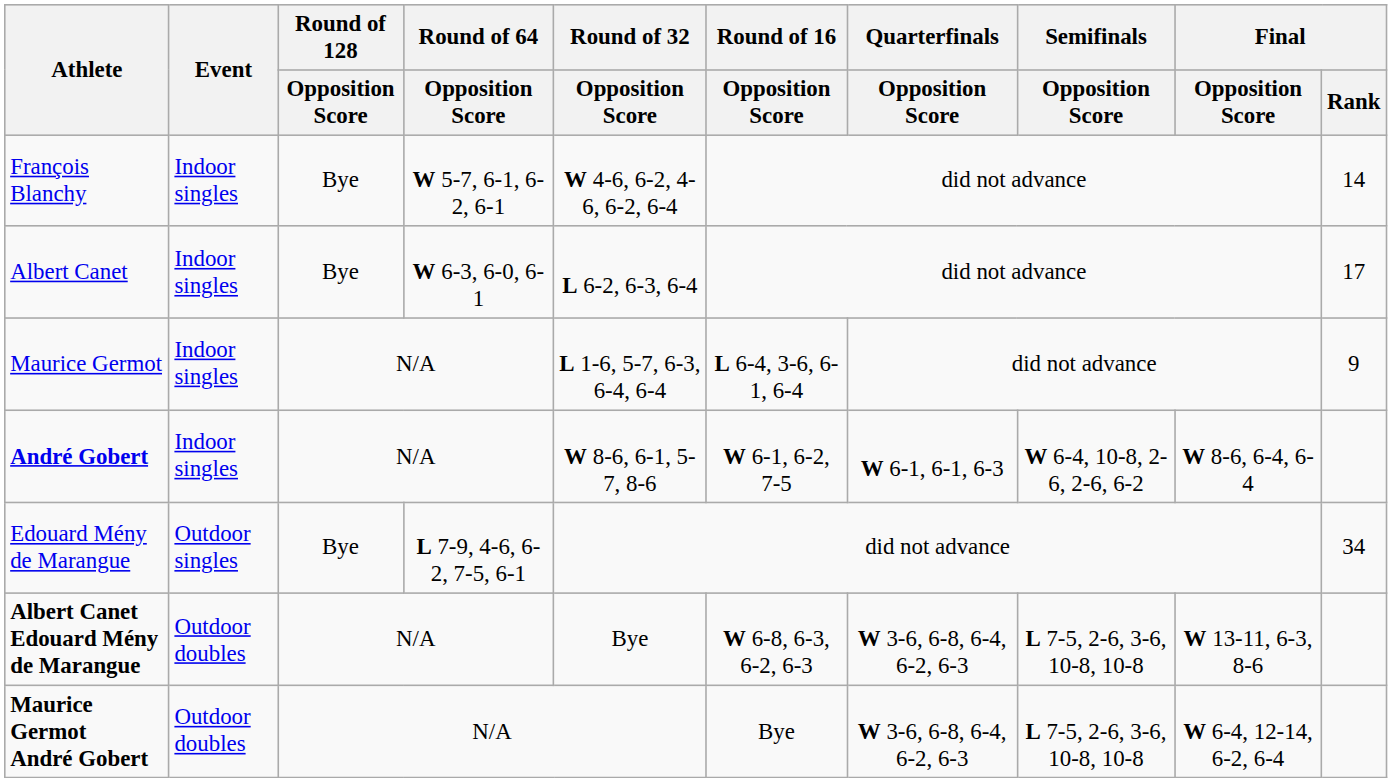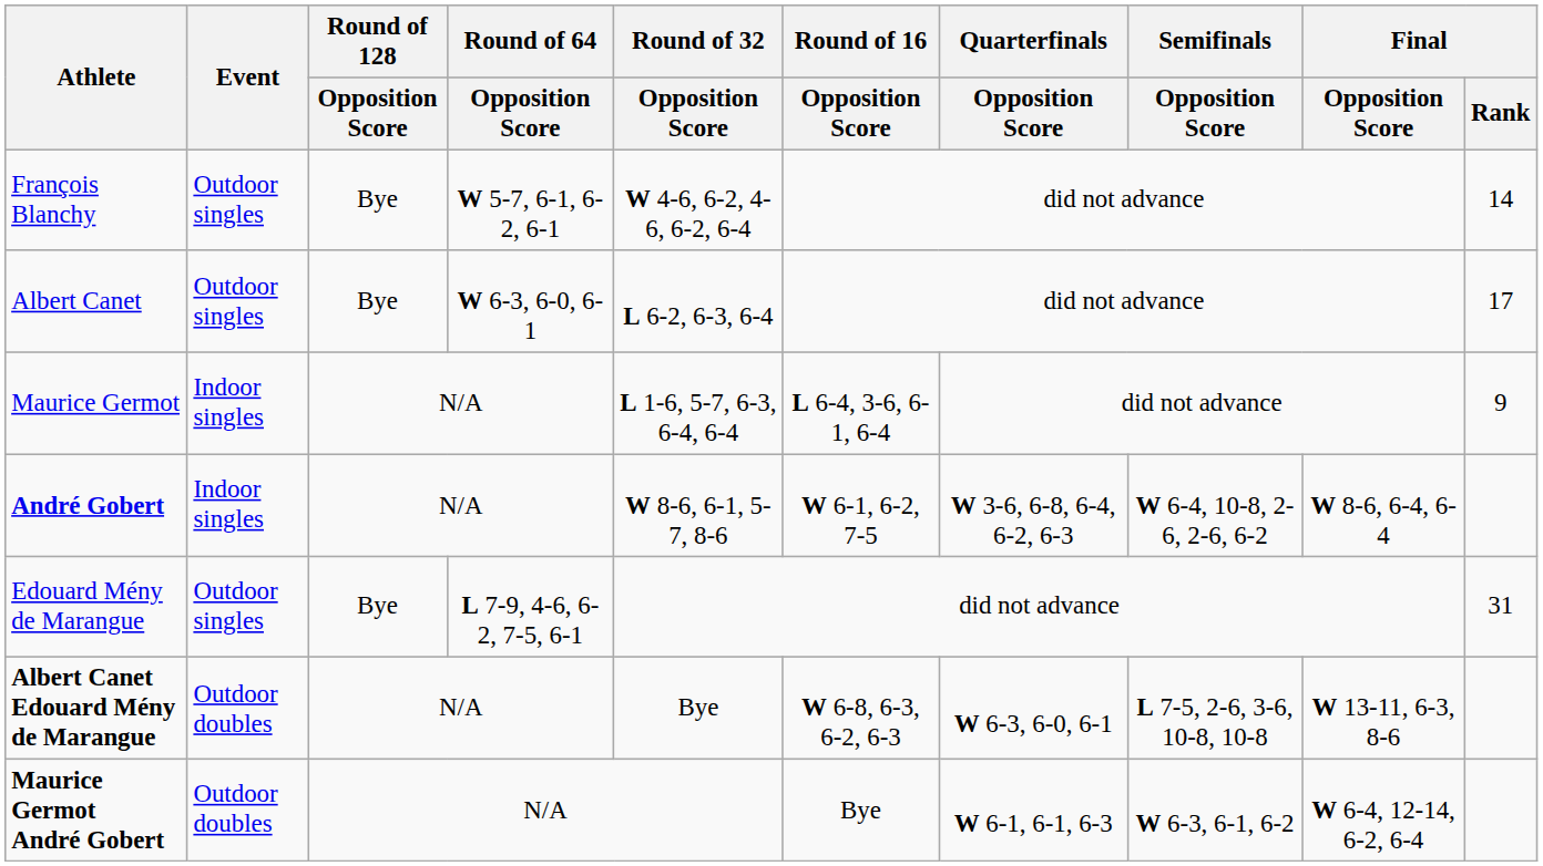François Blanchy | Event: Indoor singles -> Outdoor singles
Albert Canet | Event: Indoor singles -> Outdoor singles
André Gobert | Quarterfinals / Opposition Score: W 6-1, 6-1, 6-3 -> W 3-6, 6-8, 6-4, 6-2, 6-3
Edouard Mény de Marangue | Final / Rank: 34 -> 31
Albert Canet Edouard Mény de Marangue | Quarterfinals / Opposition Score: W 3-6, 6-8, 6-4, 6-2, 6-3 -> W 6-3, 6-0, 6-1
Maurice Germot André Gobert | Quarterfinals / Opposition Score: W 3-6, 6-8, 6-4, 6-2, 6-3 -> W 6-1, 6-1, 6-3
Maurice Germot André Gobert | Semifinals / Opposition Score: L 7-5, 2-6, 3-6, 10-8, 10-8 -> W 6-3, 6-1, 6-2
